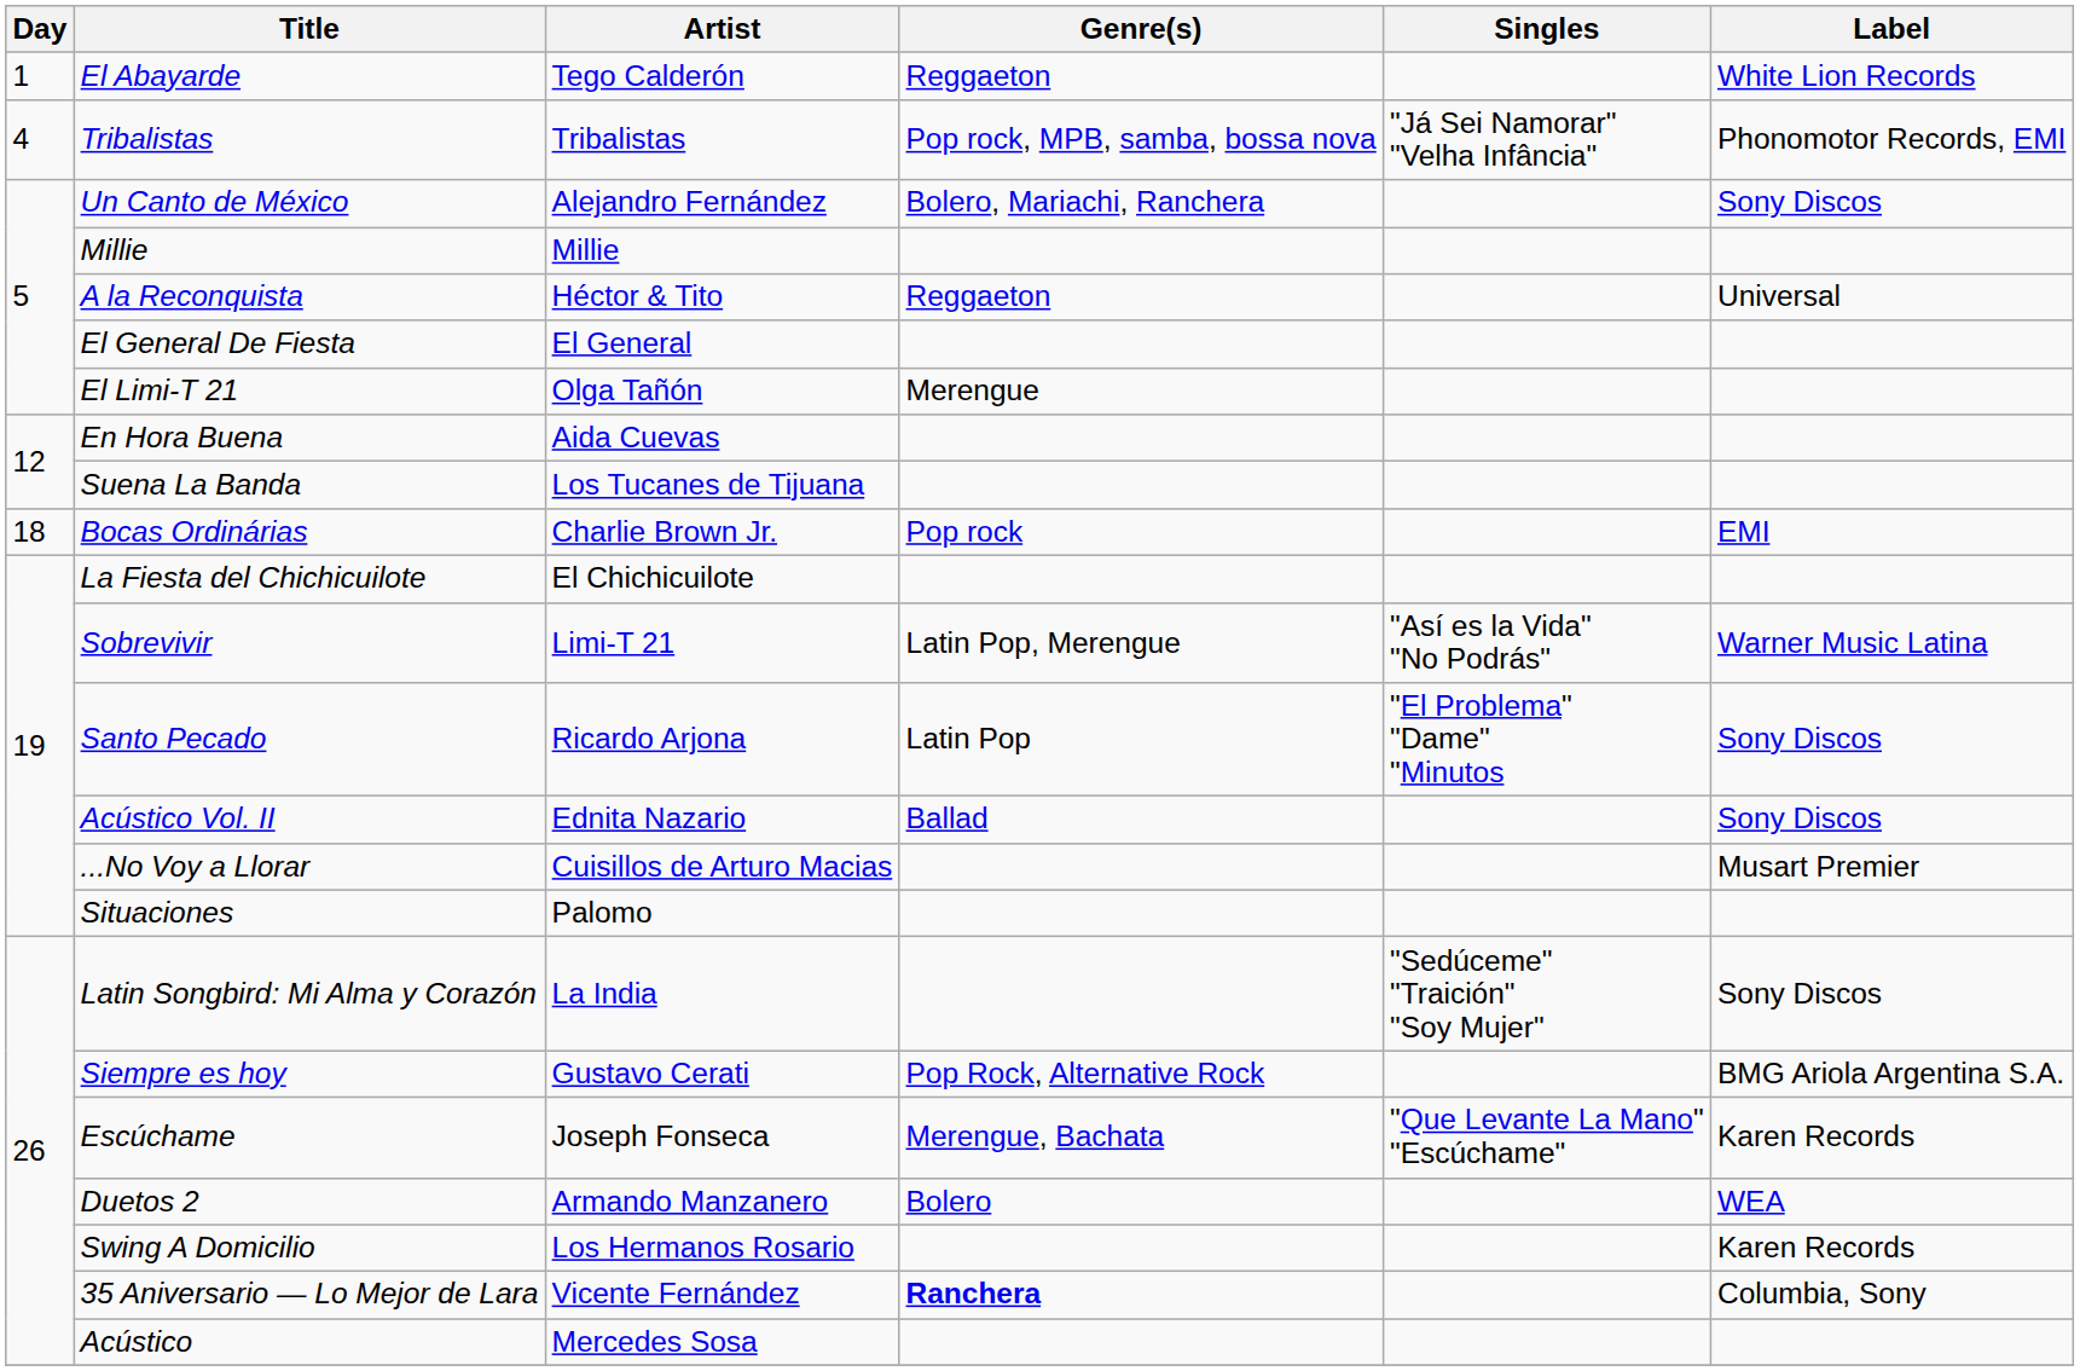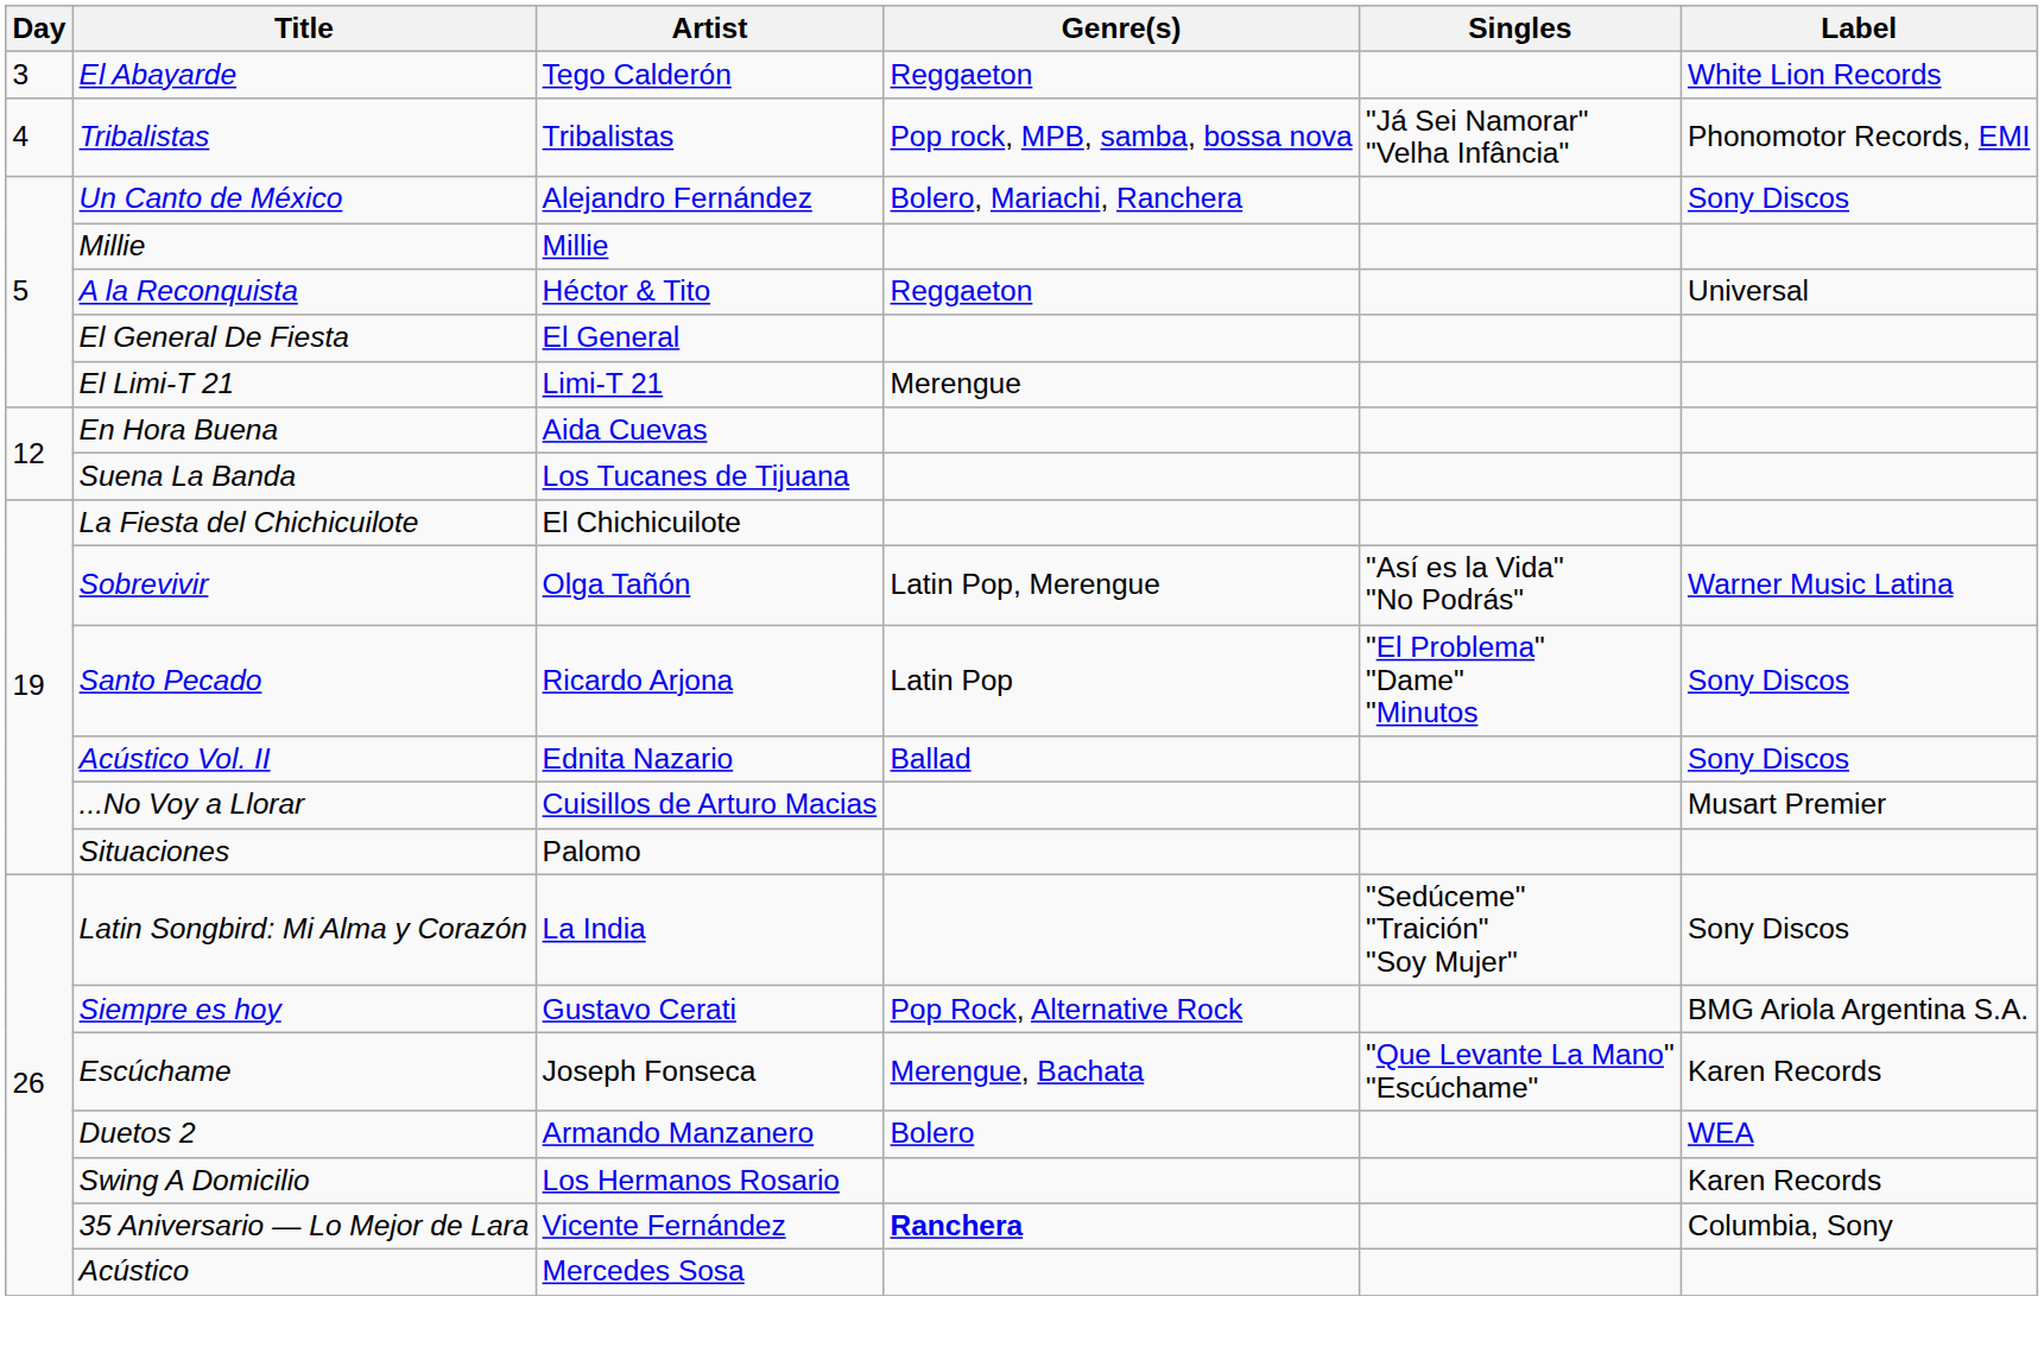El Abayarde | Day: 1 -> 3
El Limi-T 21 | Artist: Olga Tañón -> Limi-T 21
- row: 18 | Bocas Ordinárias | Charlie Brown Jr. | Pop rock | EMI
Sobrevivir | Artist: Limi-T 21 -> Olga Tañón
